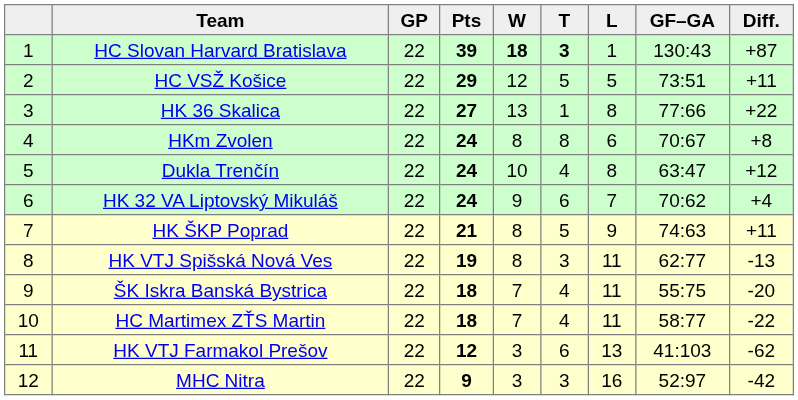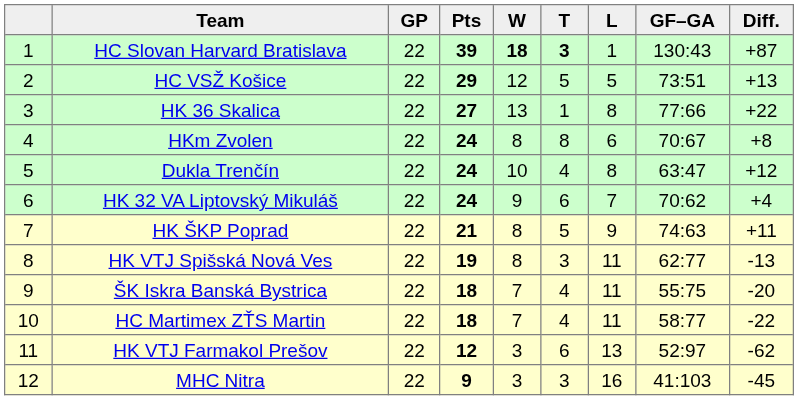HC VSŽ Košice | Diff.: +11 -> +13
HK VTJ Farmakol Prešov | GF–GA: 41:103 -> 52:97
MHC Nitra | GF–GA: 52:97 -> 41:103
MHC Nitra | Diff.: -42 -> -45
